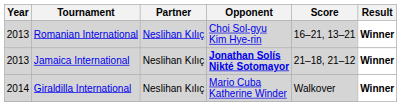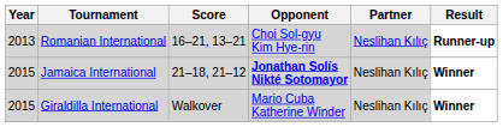columns swapped: Partner <-> Score
Romanian International | Result: Winner -> Runner-up
Jamaica International | Year: 2013 -> 2015
Giraldilla International | Year: 2014 -> 2015
